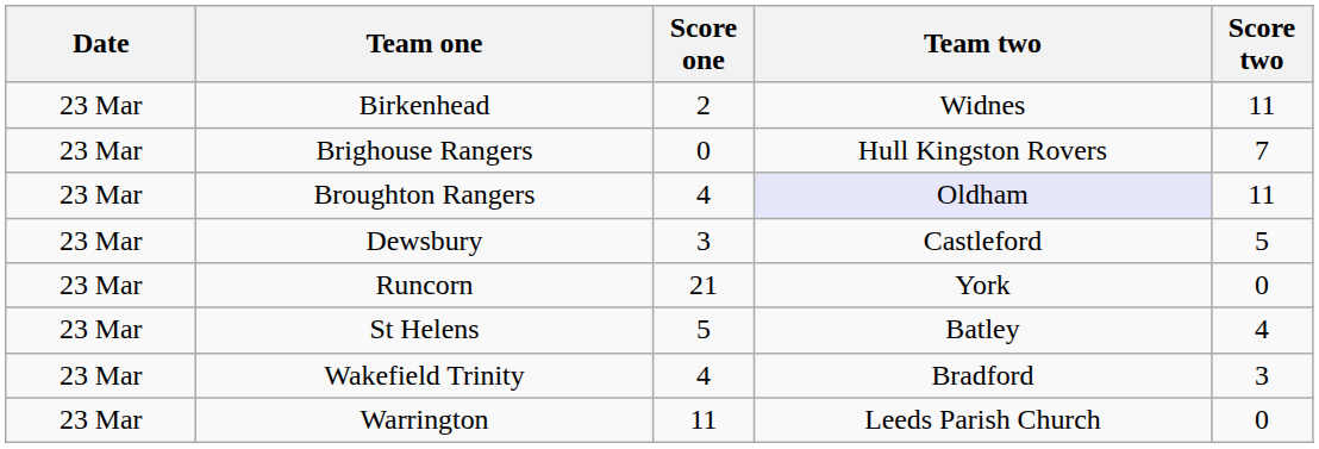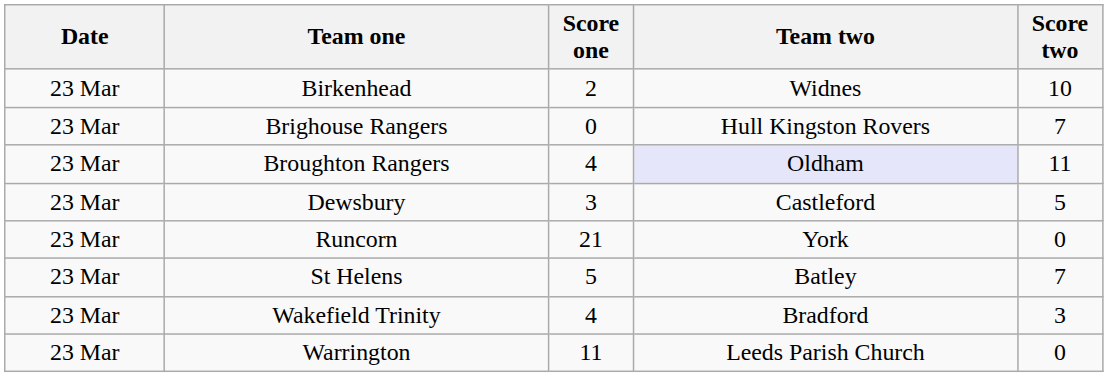Birkenhead | Score two: 11 -> 10
St Helens | Score two: 4 -> 7
